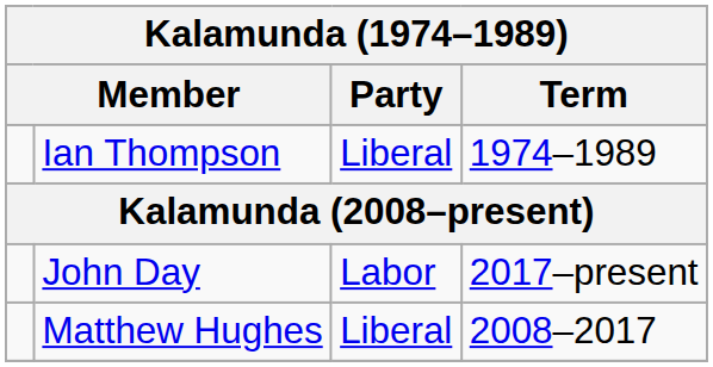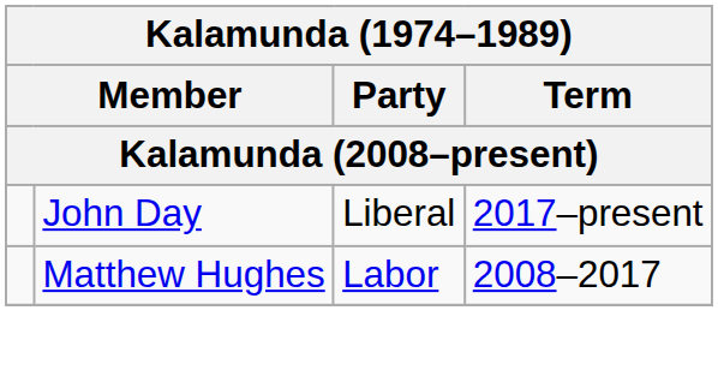- row: Ian Thompson | Liberal | 1974–1989
John Day | Party: Labor -> Liberal
Matthew Hughes | Party: Liberal -> Labor
